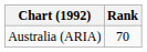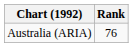Australia (ARIA) | Rank: 70 -> 76
